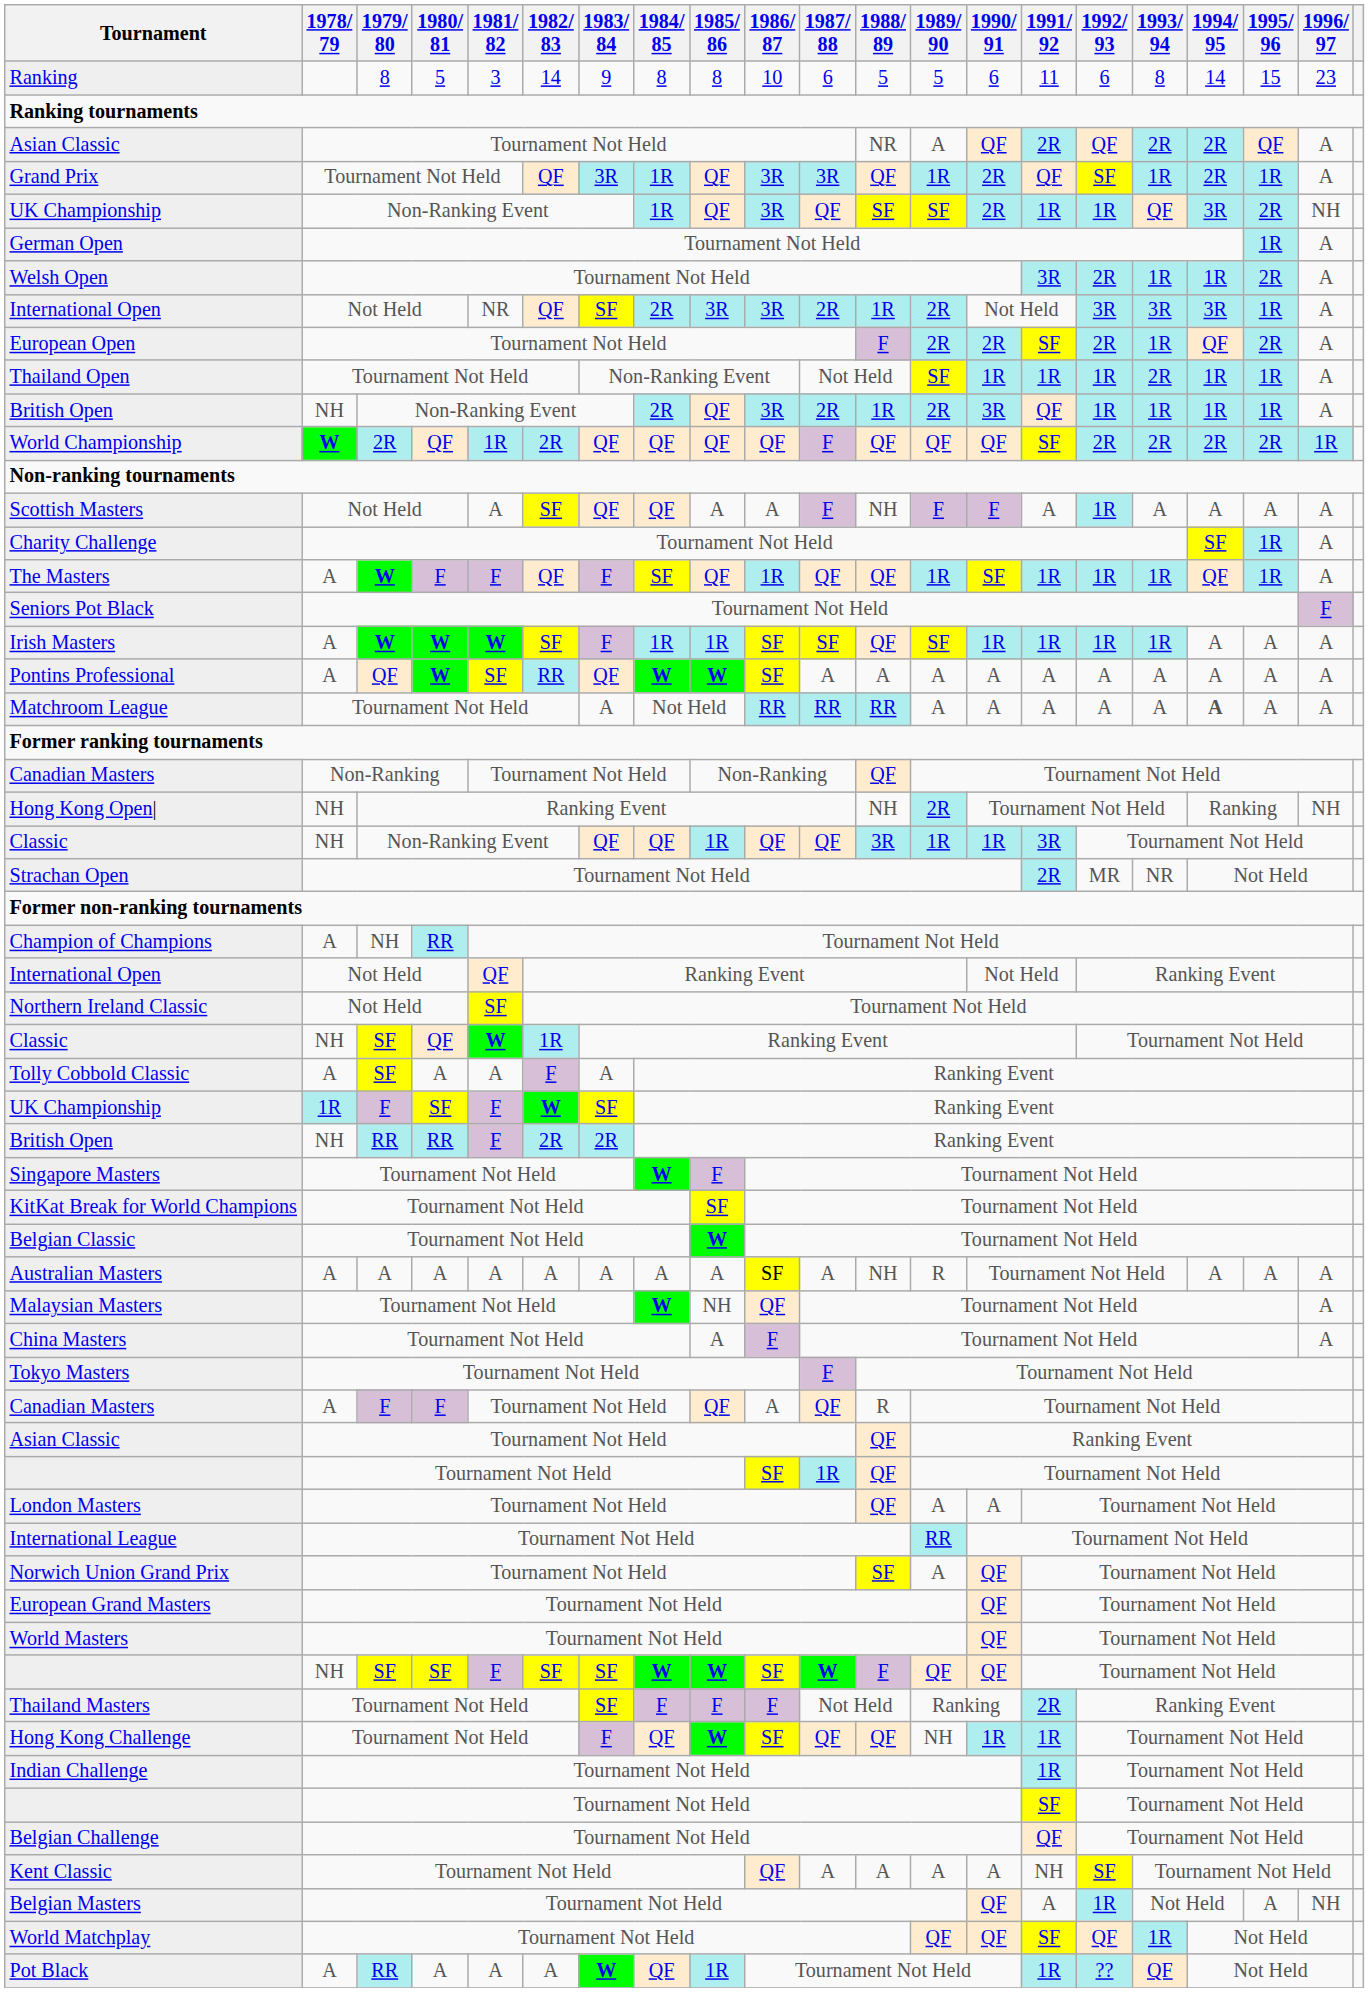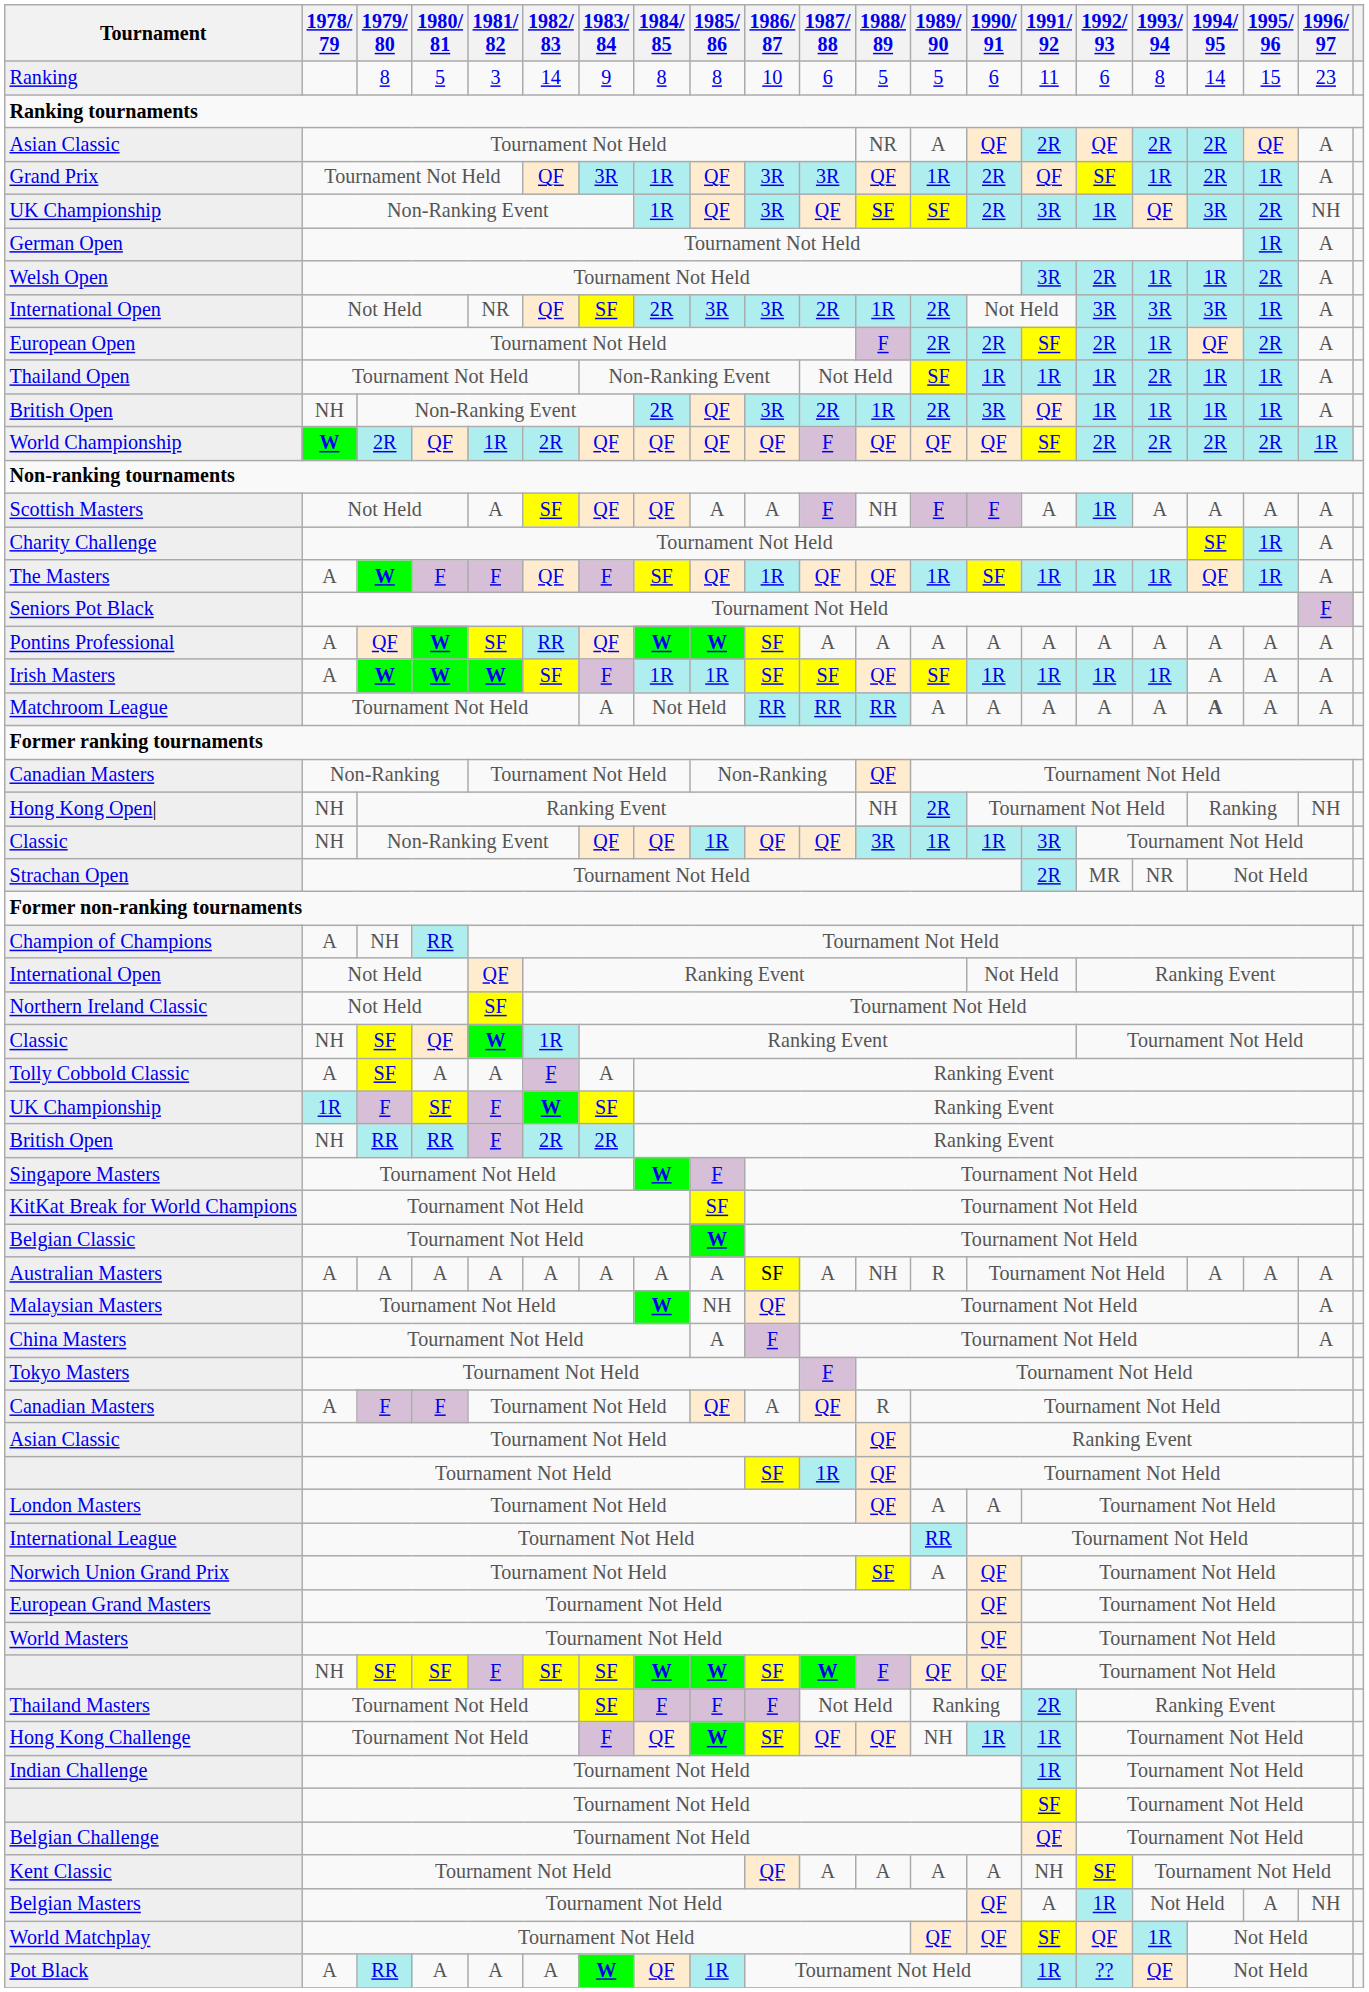UK Championship / Non-Ranking Event | 1991/ 92: 1R -> 3R
rows swapped: Irish Masters <-> Pontins Professional
